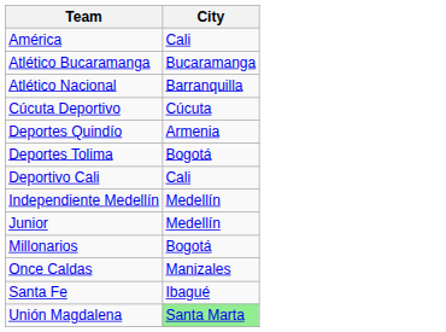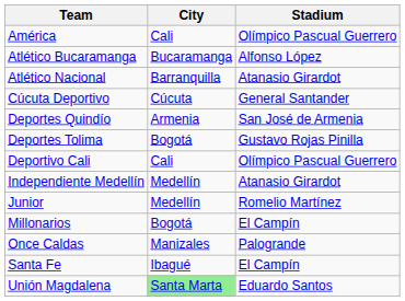+ column: Stadium | Olímpico Pascual Guerrero | Alfonso López | Atanasio Girardot | General Santander | San José de Armenia | Gustavo Rojas Pinilla | Olímpico Pascual Guerrero | Atanasio Girardot | Romelio Martínez | El Campín | Palogrande | El Campín | Eduardo Santos
